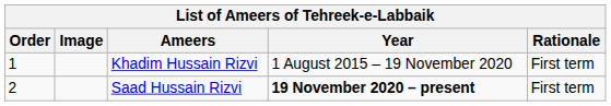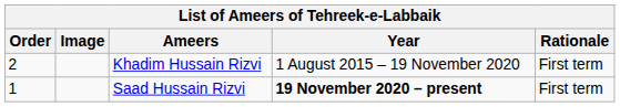Khadim Hussain Rizvi | Order: 1 -> 2
Saad Hussain Rizvi | Order: 2 -> 1
